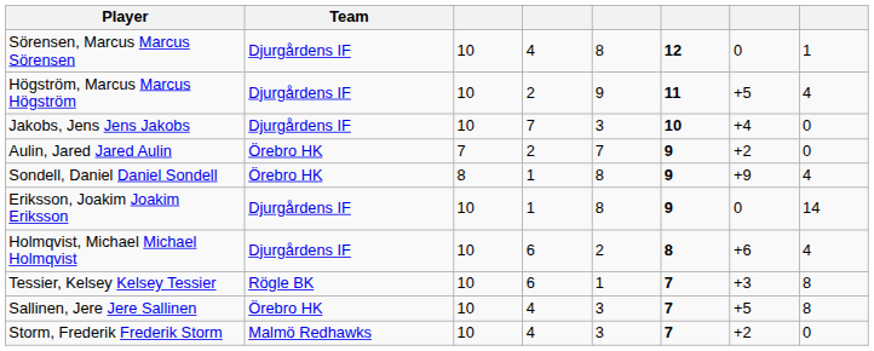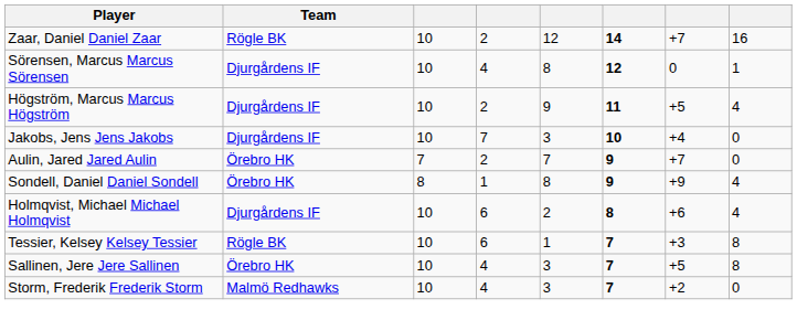+ row: Zaar, Daniel Daniel Zaar | Rögle BK | 10 | 2 | 12 | 14 | +7 | 16
Aulin, Jared Jared Aulin | column 7: +2 -> +7
- row: Eriksson, Joakim Joakim Eriksson | Djurgårdens IF | 10 | 1 | 8 | 9 | 0 | 14
